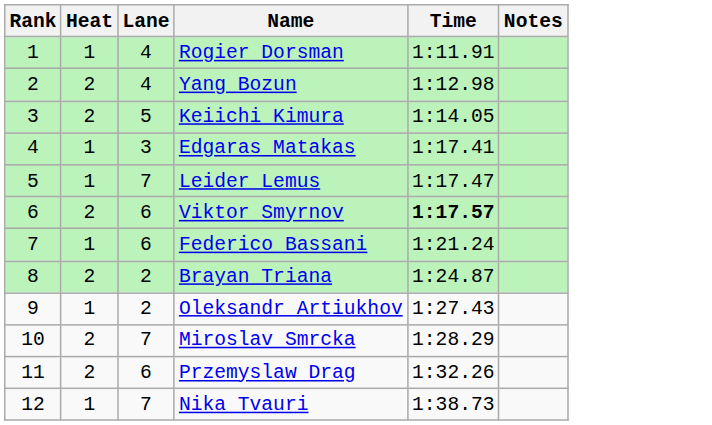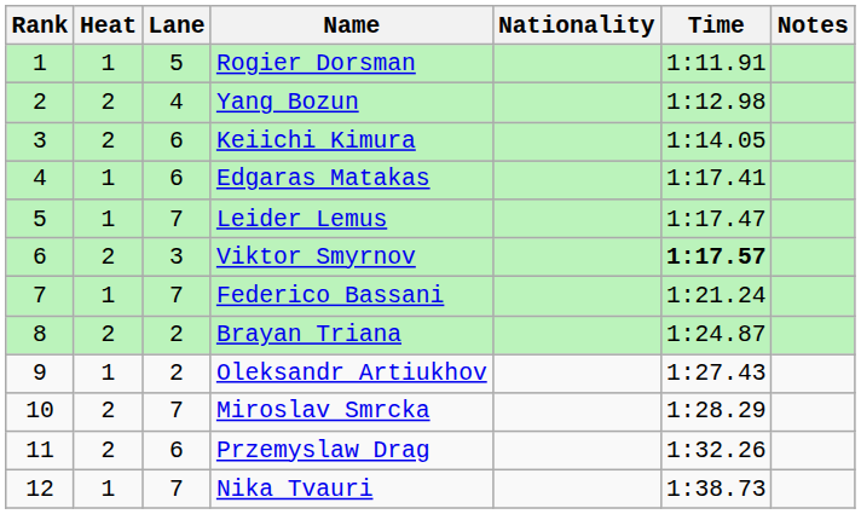+ column: Nationality
Rogier Dorsman | Lane: 4 -> 5
Keiichi Kimura | Lane: 5 -> 6
Edgaras Matakas | Lane: 3 -> 6
Viktor Smyrnov | Lane: 6 -> 3
Federico Bassani | Lane: 6 -> 7
